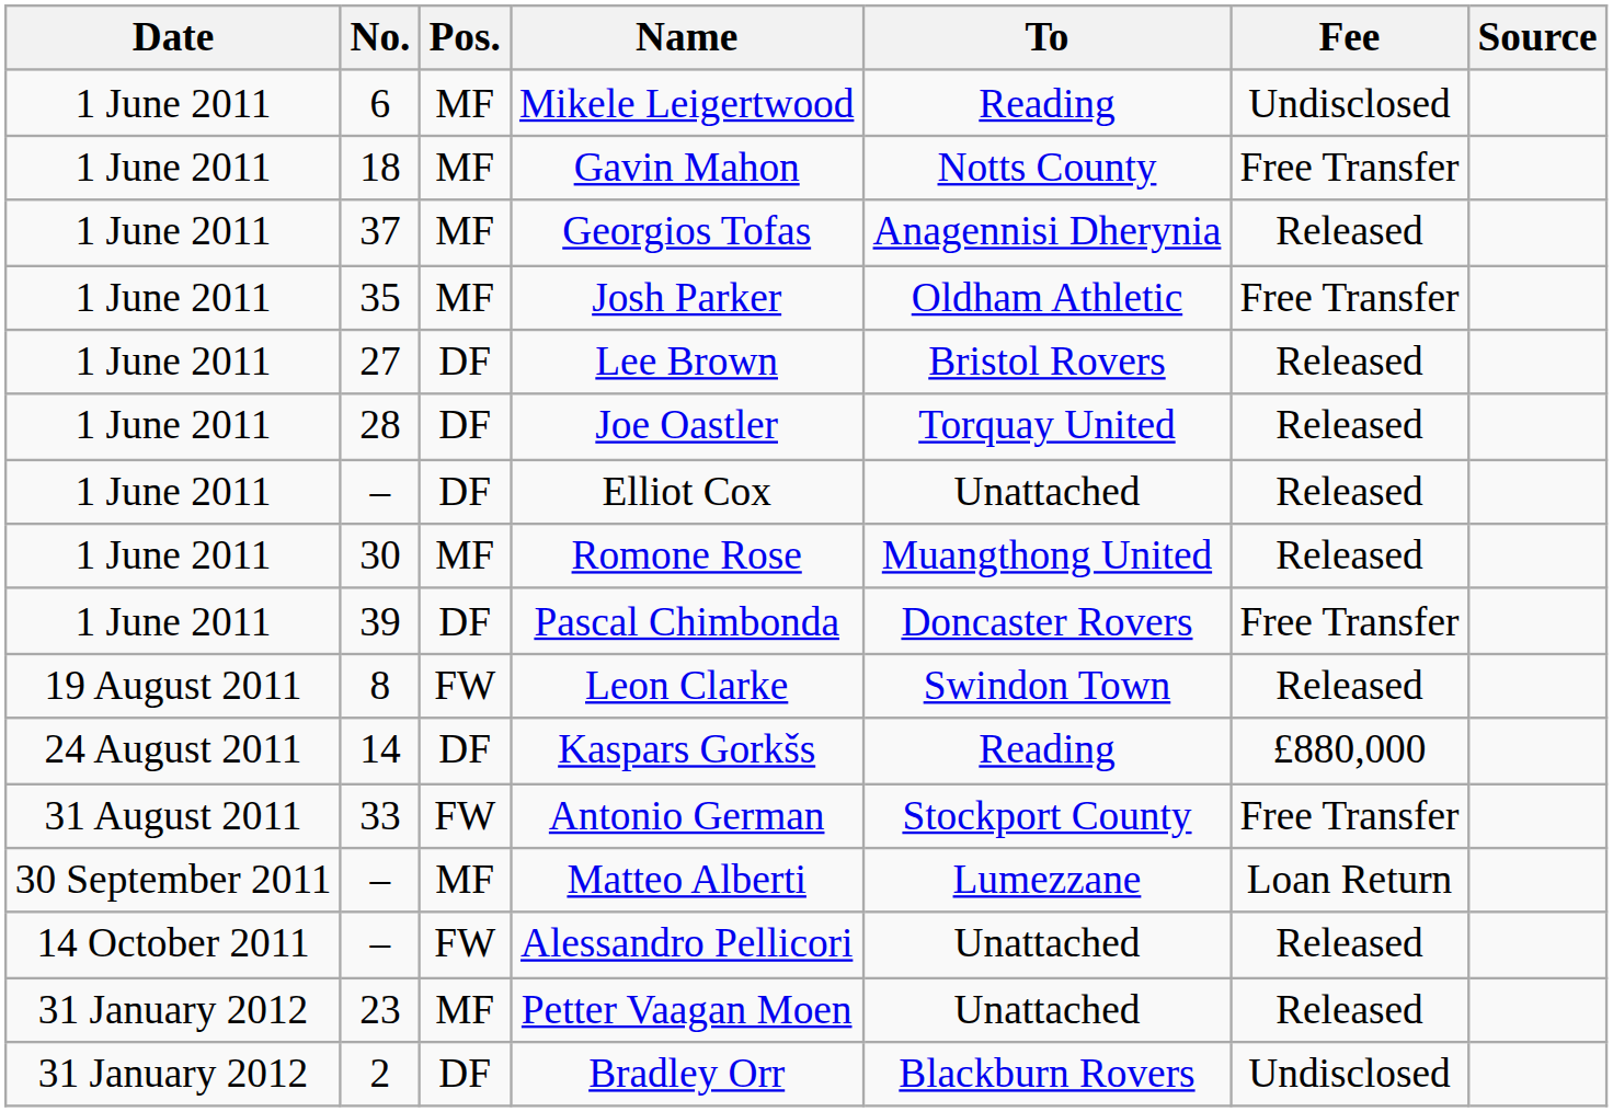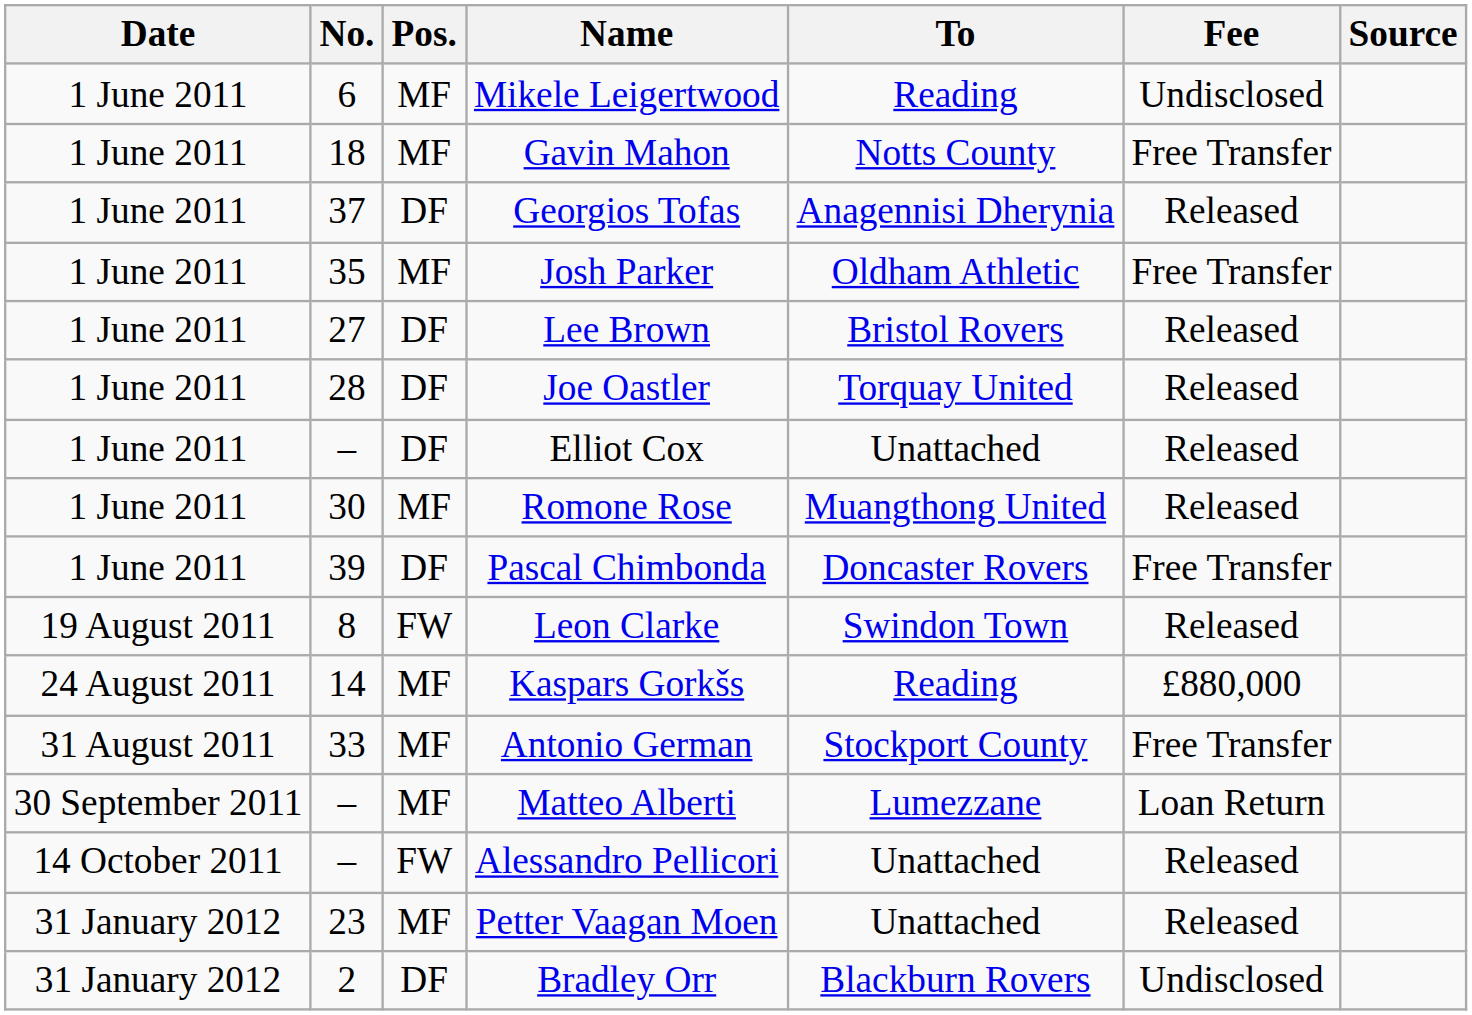Georgios Tofas | Pos.: MF -> DF
Kaspars Gorkšs | Pos.: DF -> MF
Antonio German | Pos.: FW -> MF
